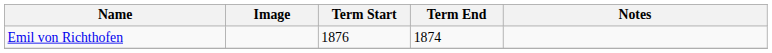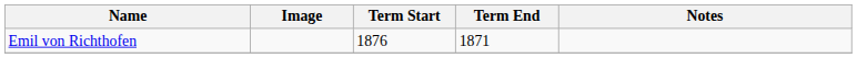Emil von Richthofen | Term End: 1874 -> 1871
